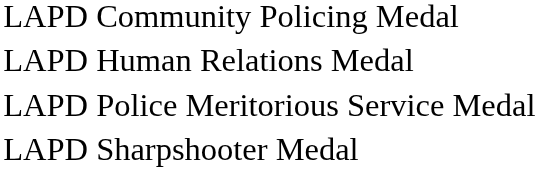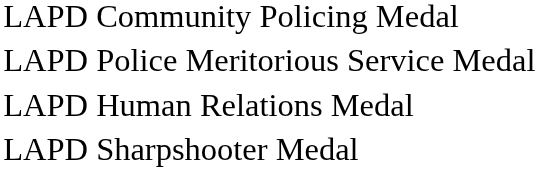rows swapped: LAPD Human Relations Medal <-> LAPD Police Meritorious Service Medal
